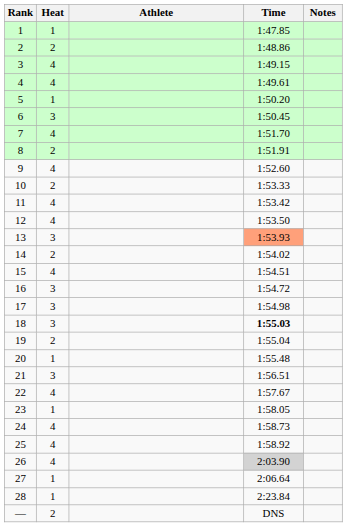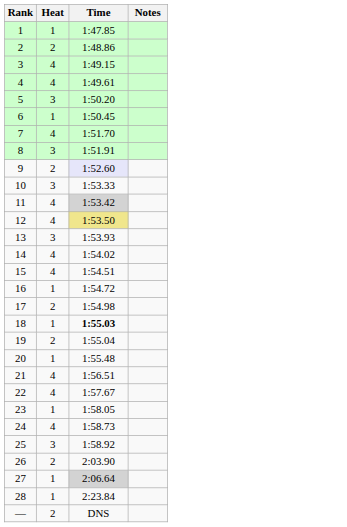- column: Athlete
5 | Heat: 1 -> 3
6 | Heat: 3 -> 1
8 | Heat: 2 -> 3
9 | Heat: 4 -> 2
9 | Time: no background -> lavender background
10 | Heat: 2 -> 3
11 | Time: no background -> lightgrey background
12 | Time: no background -> khaki background
13 | Time: lightsalmon background -> no background
14 | Heat: 2 -> 4
16 | Heat: 3 -> 1
17 | Heat: 3 -> 2
18 | Heat: 3 -> 1
21 | Heat: 3 -> 4
25 | Heat: 4 -> 3
26 | Heat: 4 -> 2
26 | Time: lightgrey background -> no background
27 | Time: no background -> lightgrey background
